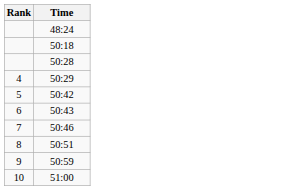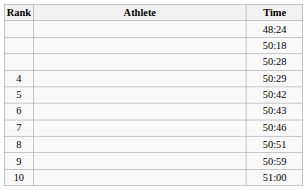+ column: Athlete
